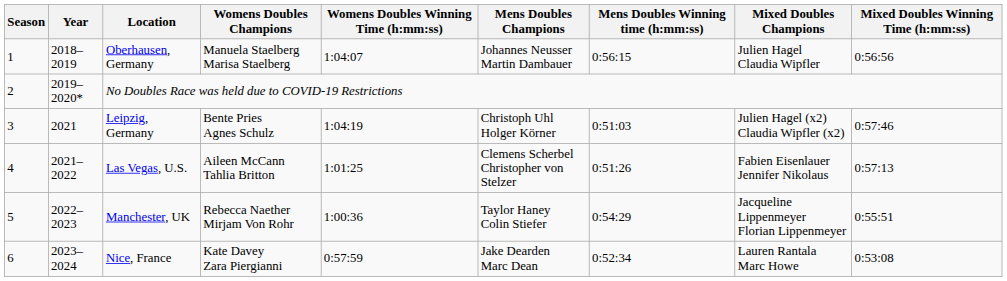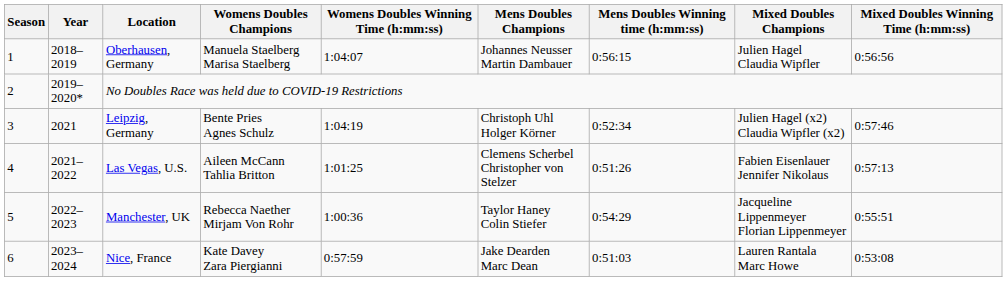Leipzig, Germany | Mens Doubles Winning time (h:mm:ss): 0:51:03 -> 0:52:34
Nice, France | Mens Doubles Winning time (h:mm:ss): 0:52:34 -> 0:51:03
